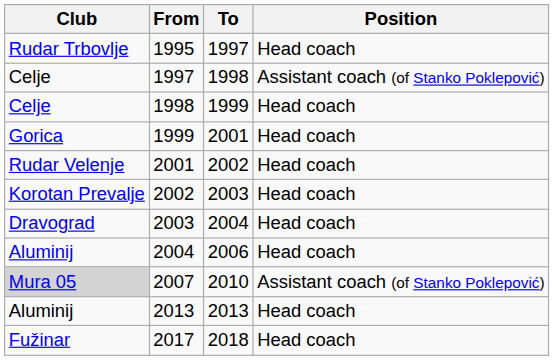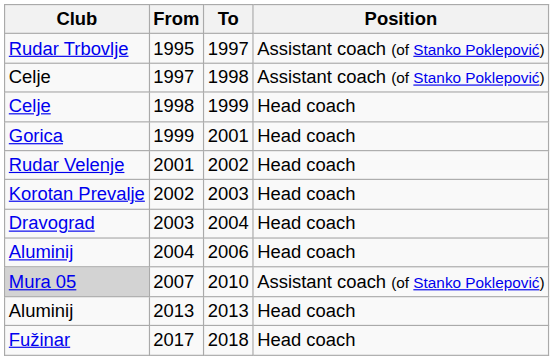1995 | Position: Head coach -> Assistant coach (of Stanko Poklepović)
